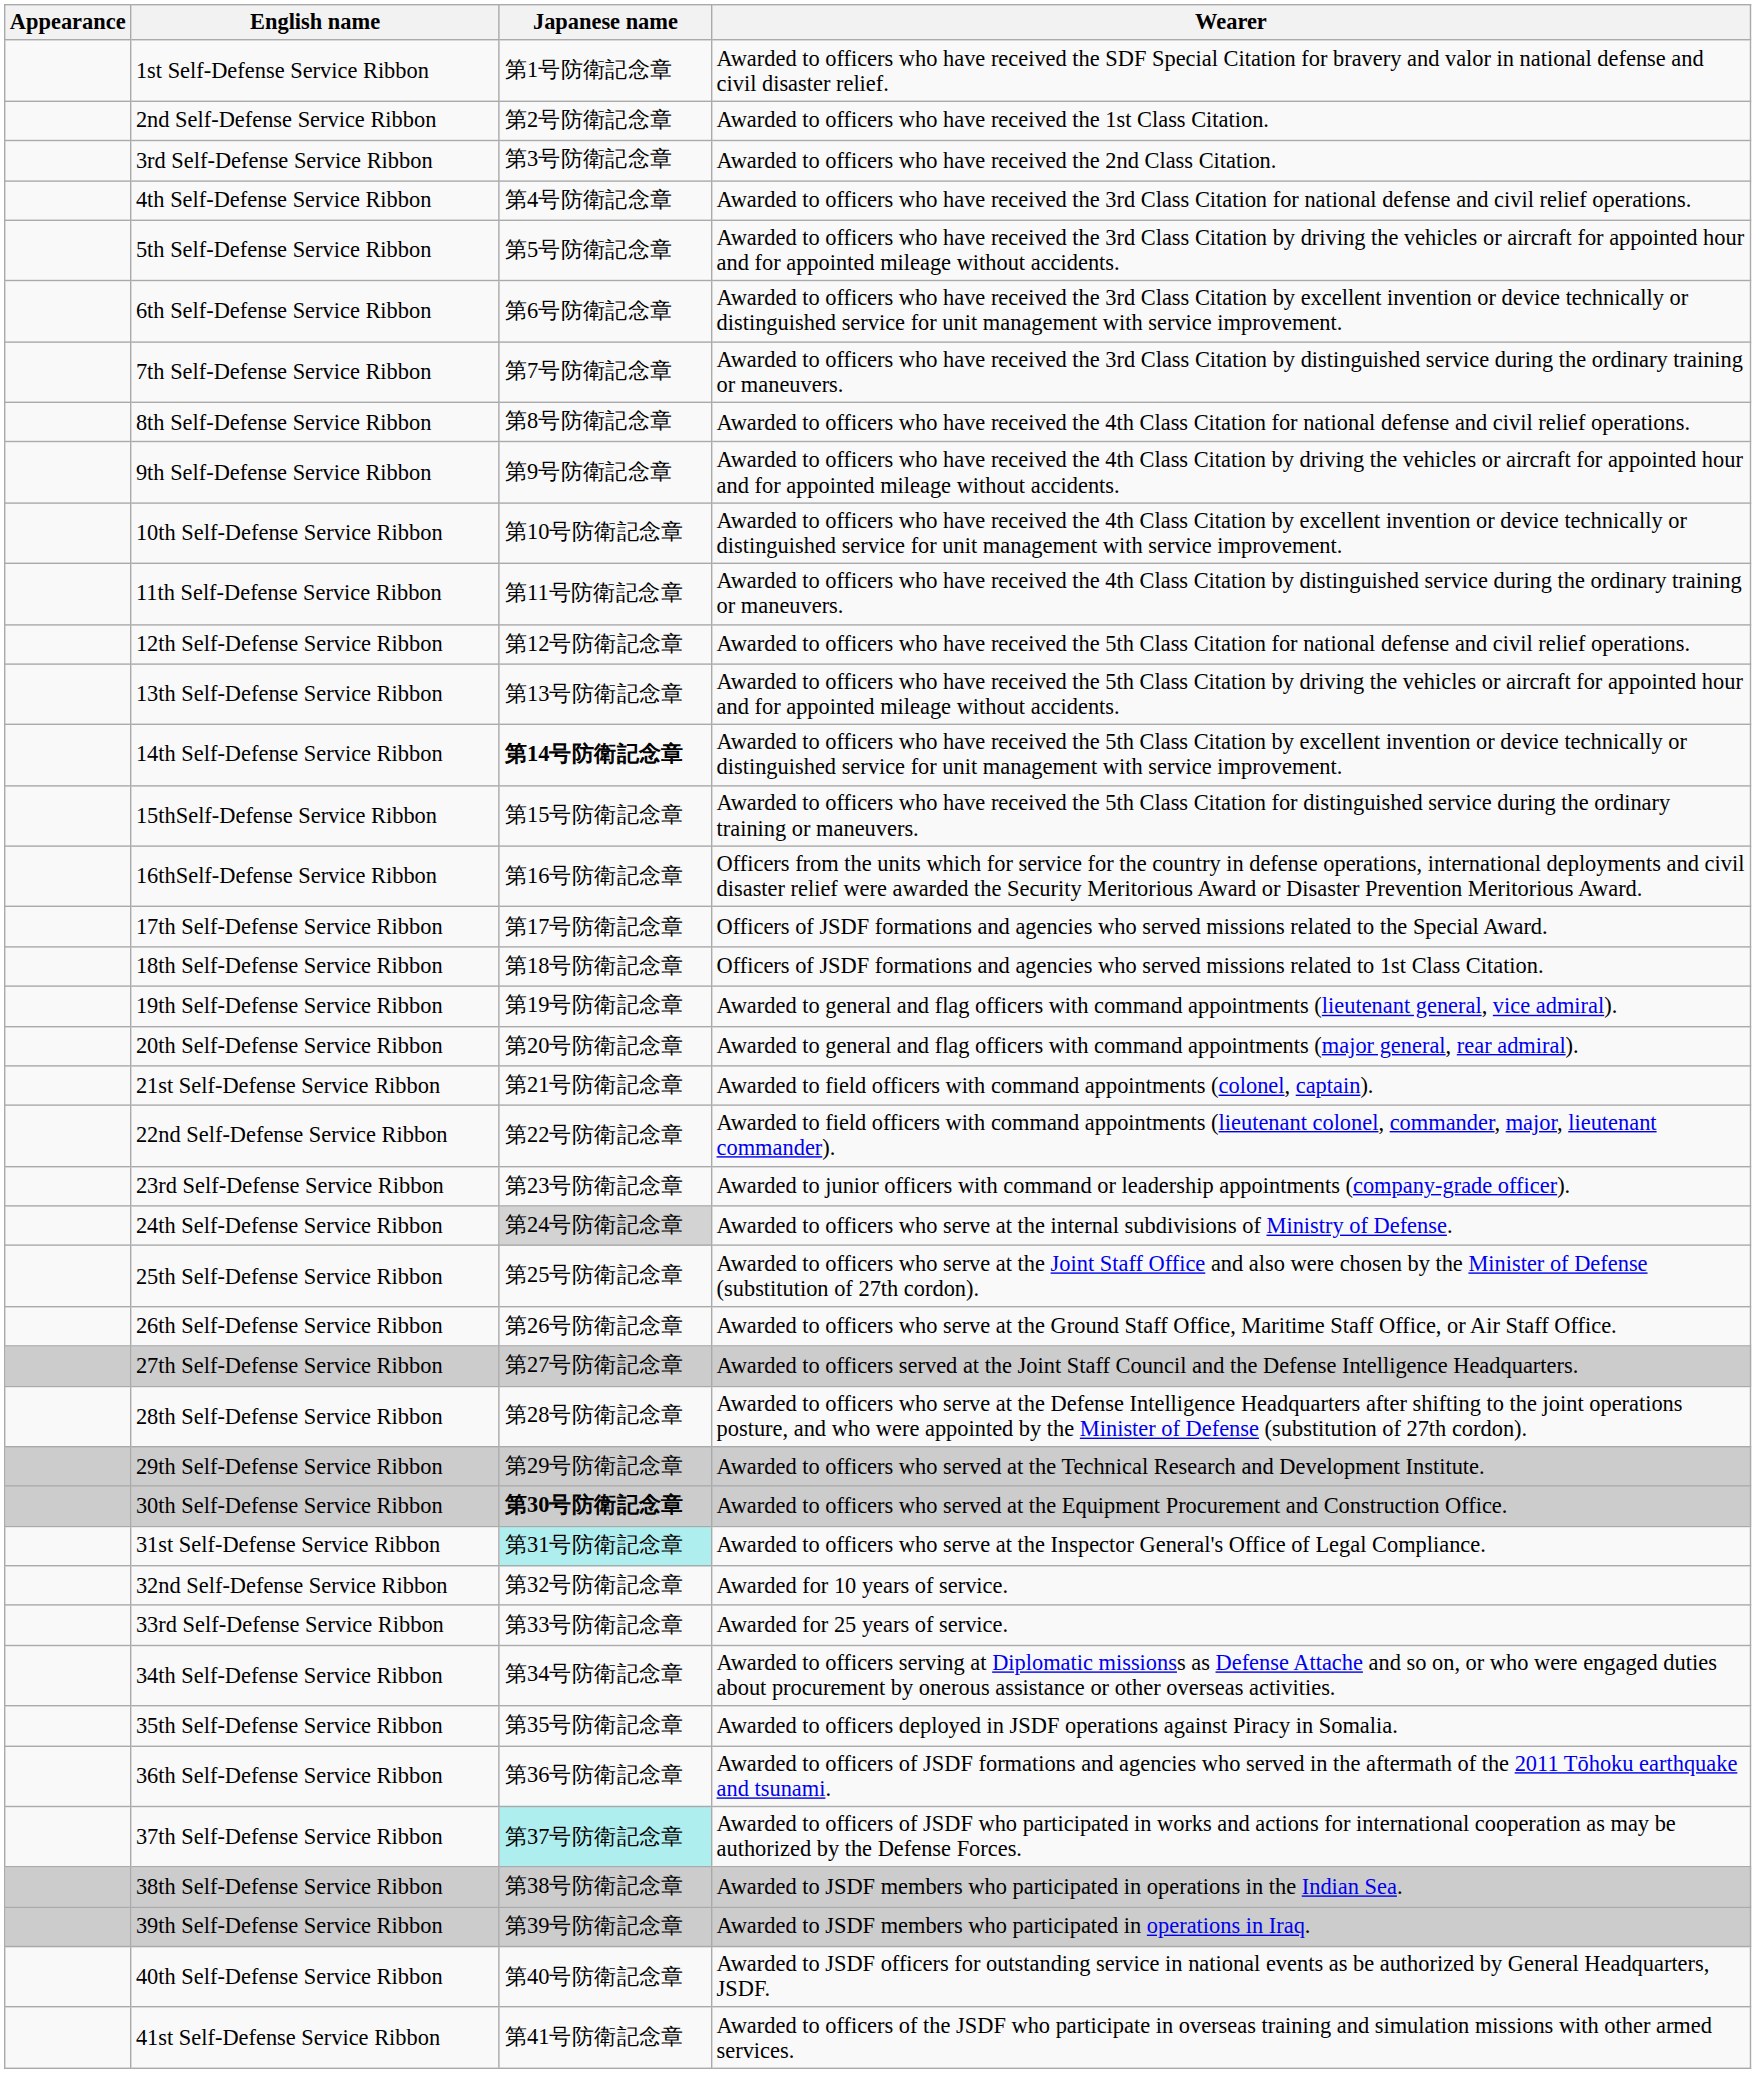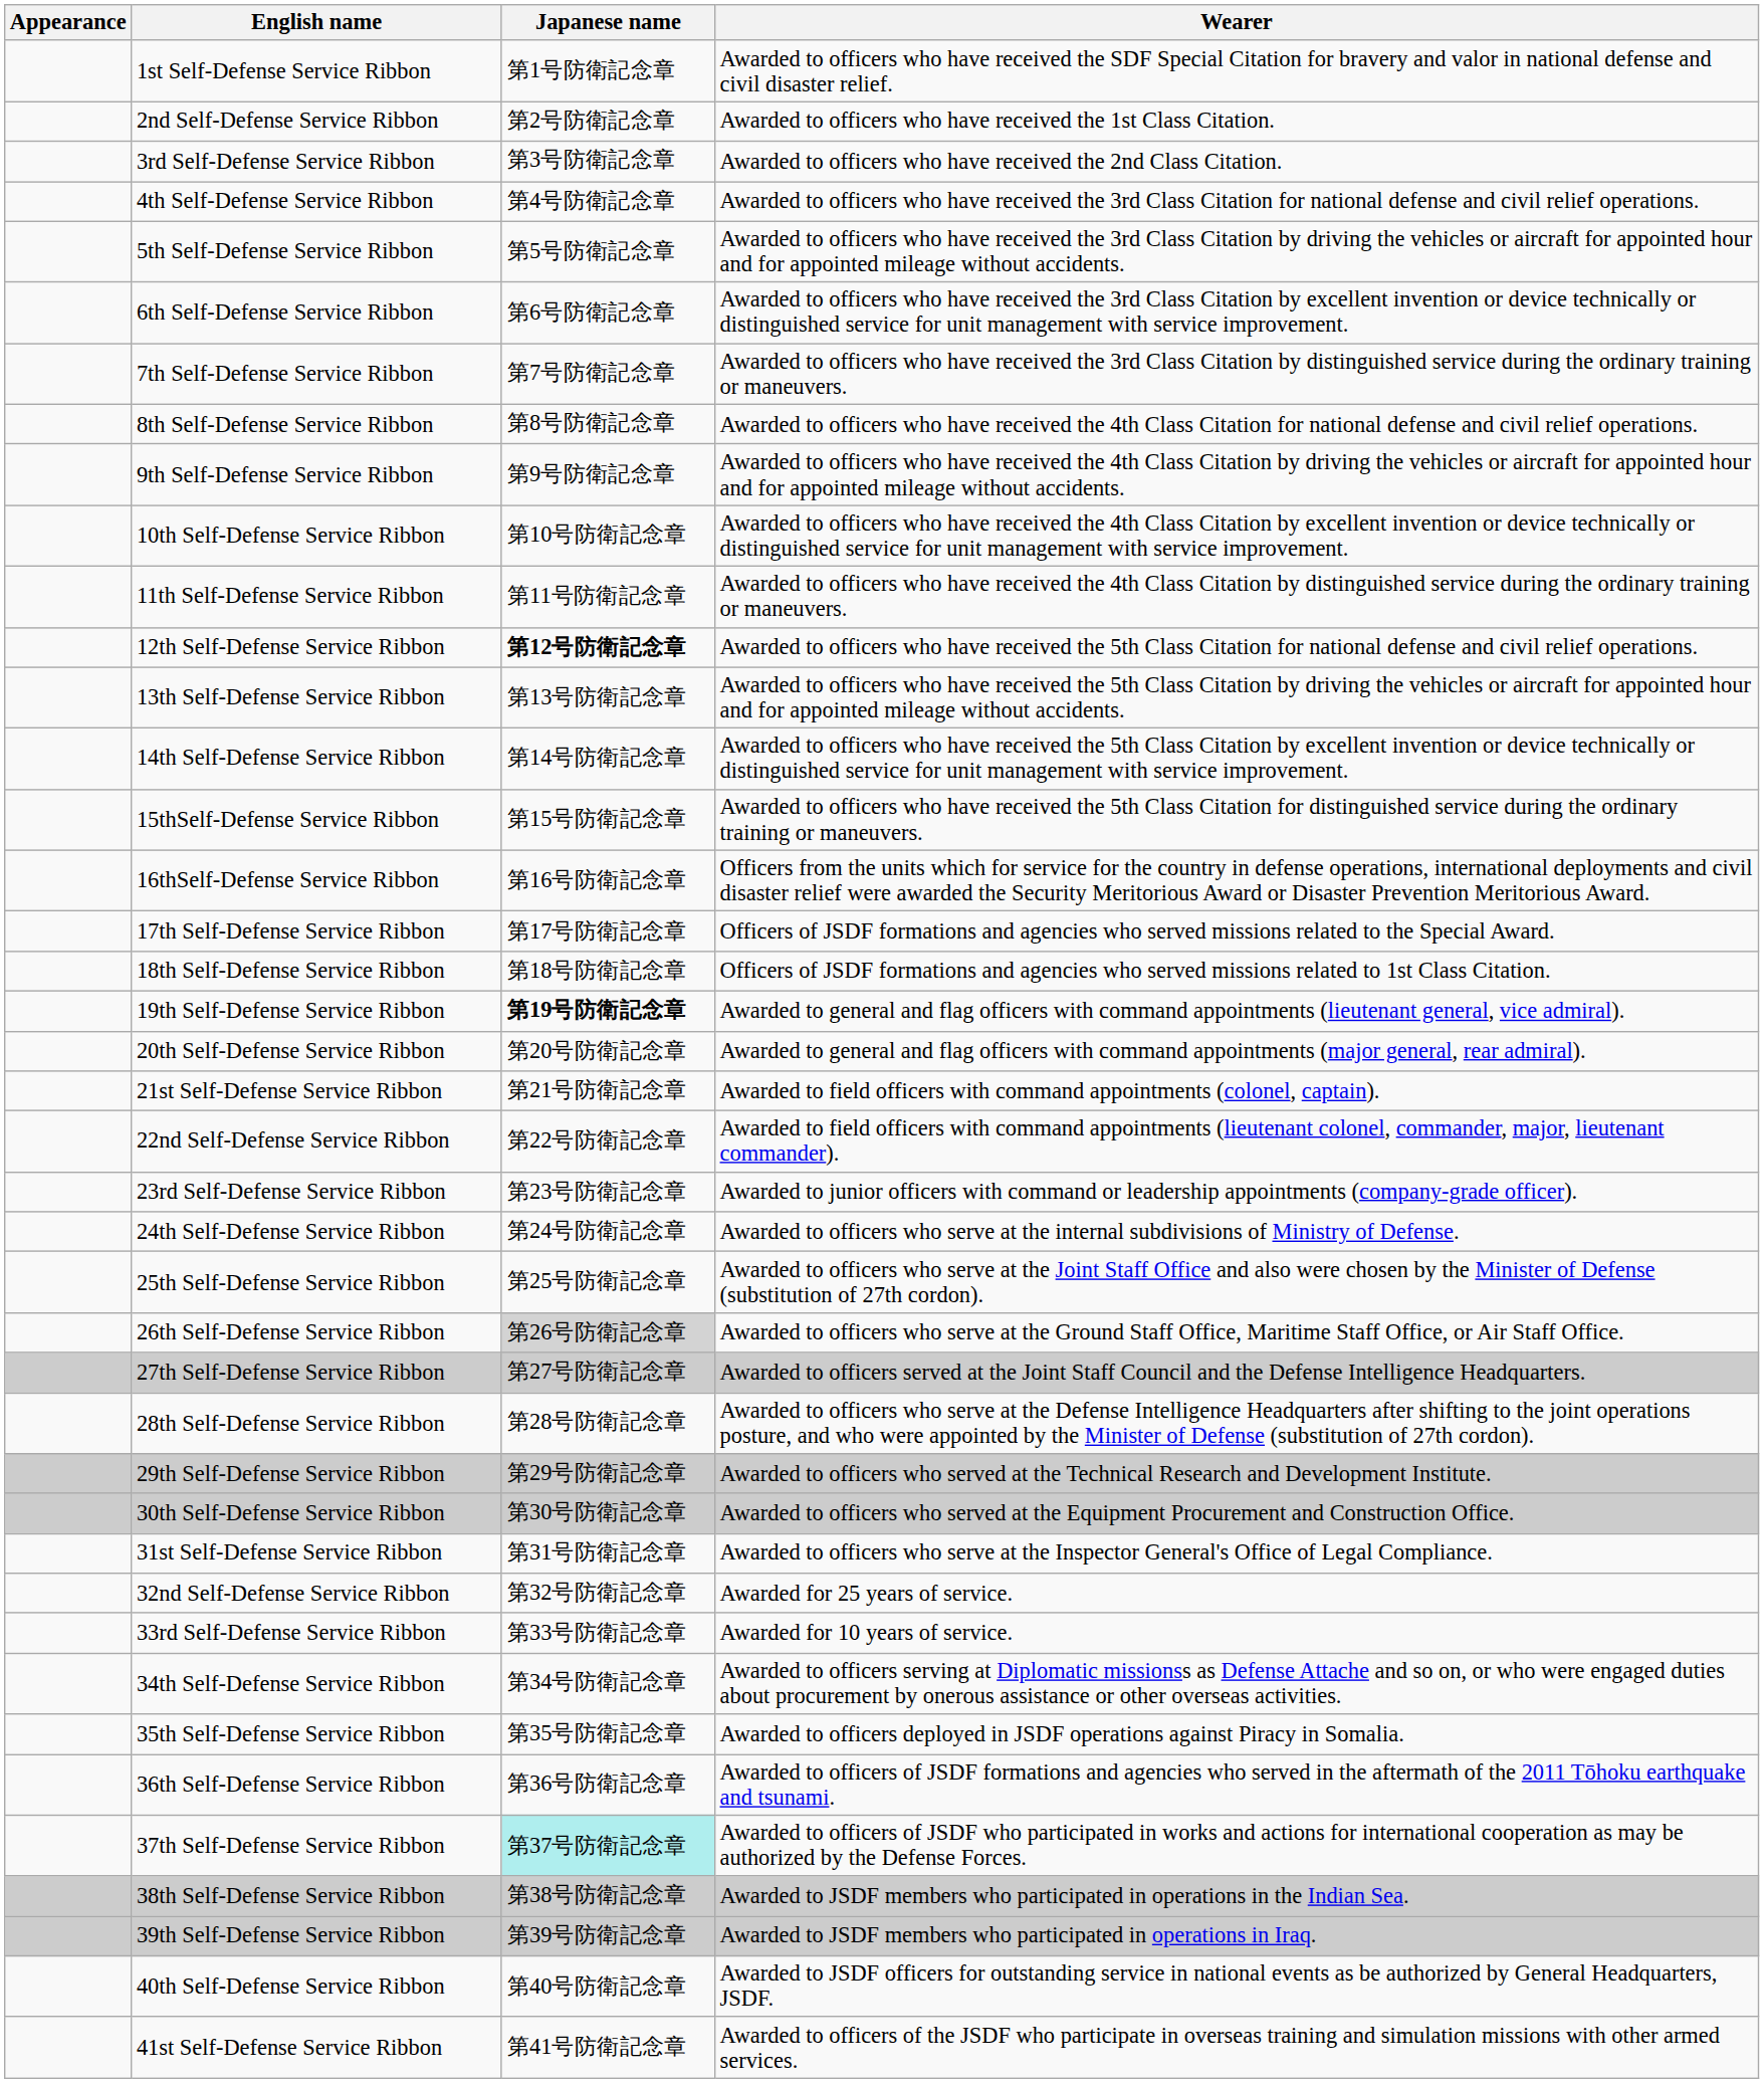12th Self-Defense Service Ribbon | Japanese name: normal -> bold
14th Self-Defense Service Ribbon | Japanese name: bold -> normal
19th Self-Defense Service Ribbon | Japanese name: normal -> bold
24th Self-Defense Service Ribbon | Japanese name: lightgrey background -> no background
26th Self-Defense Service Ribbon | Japanese name: no background -> lightgrey background
30th Self-Defense Service Ribbon | Japanese name: bold -> normal
31st Self-Defense Service Ribbon | Japanese name: paleturquoise background -> no background
32nd Self-Defense Service Ribbon | Wearer: Awarded for 10 years of service. -> Awarded for 25 years of service.
33rd Self-Defense Service Ribbon | Wearer: Awarded for 25 years of service. -> Awarded for 10 years of service.
